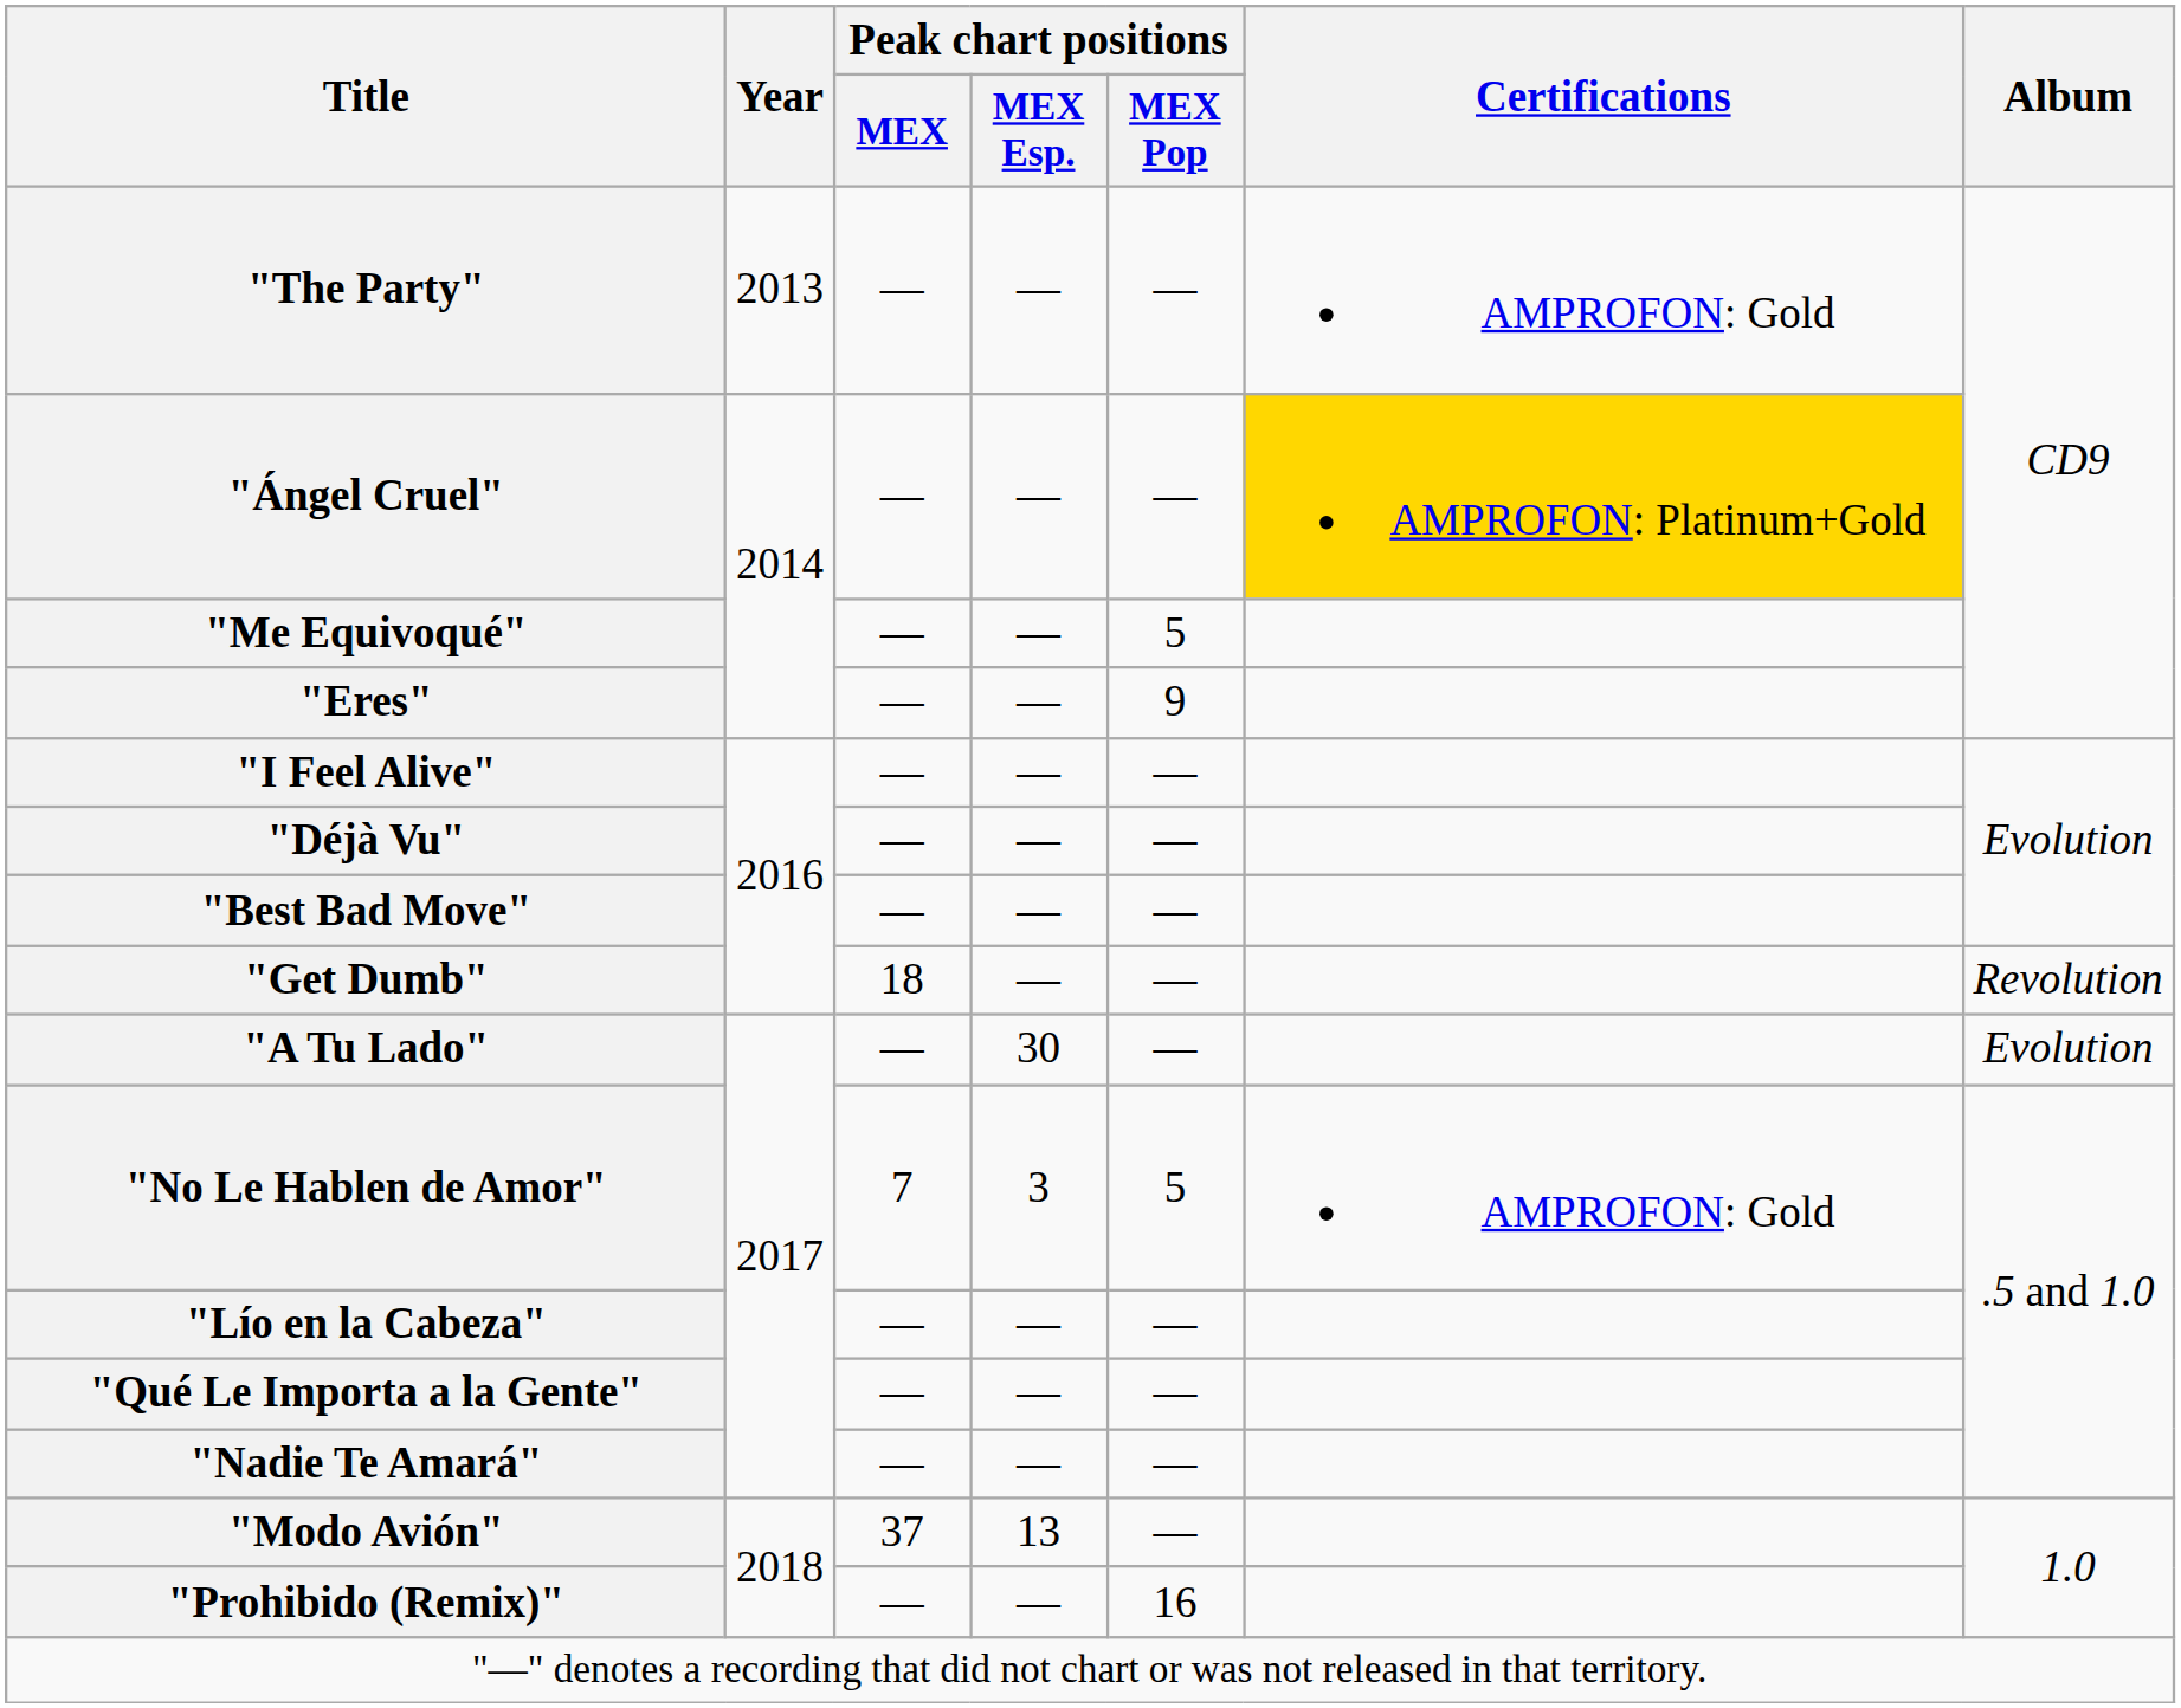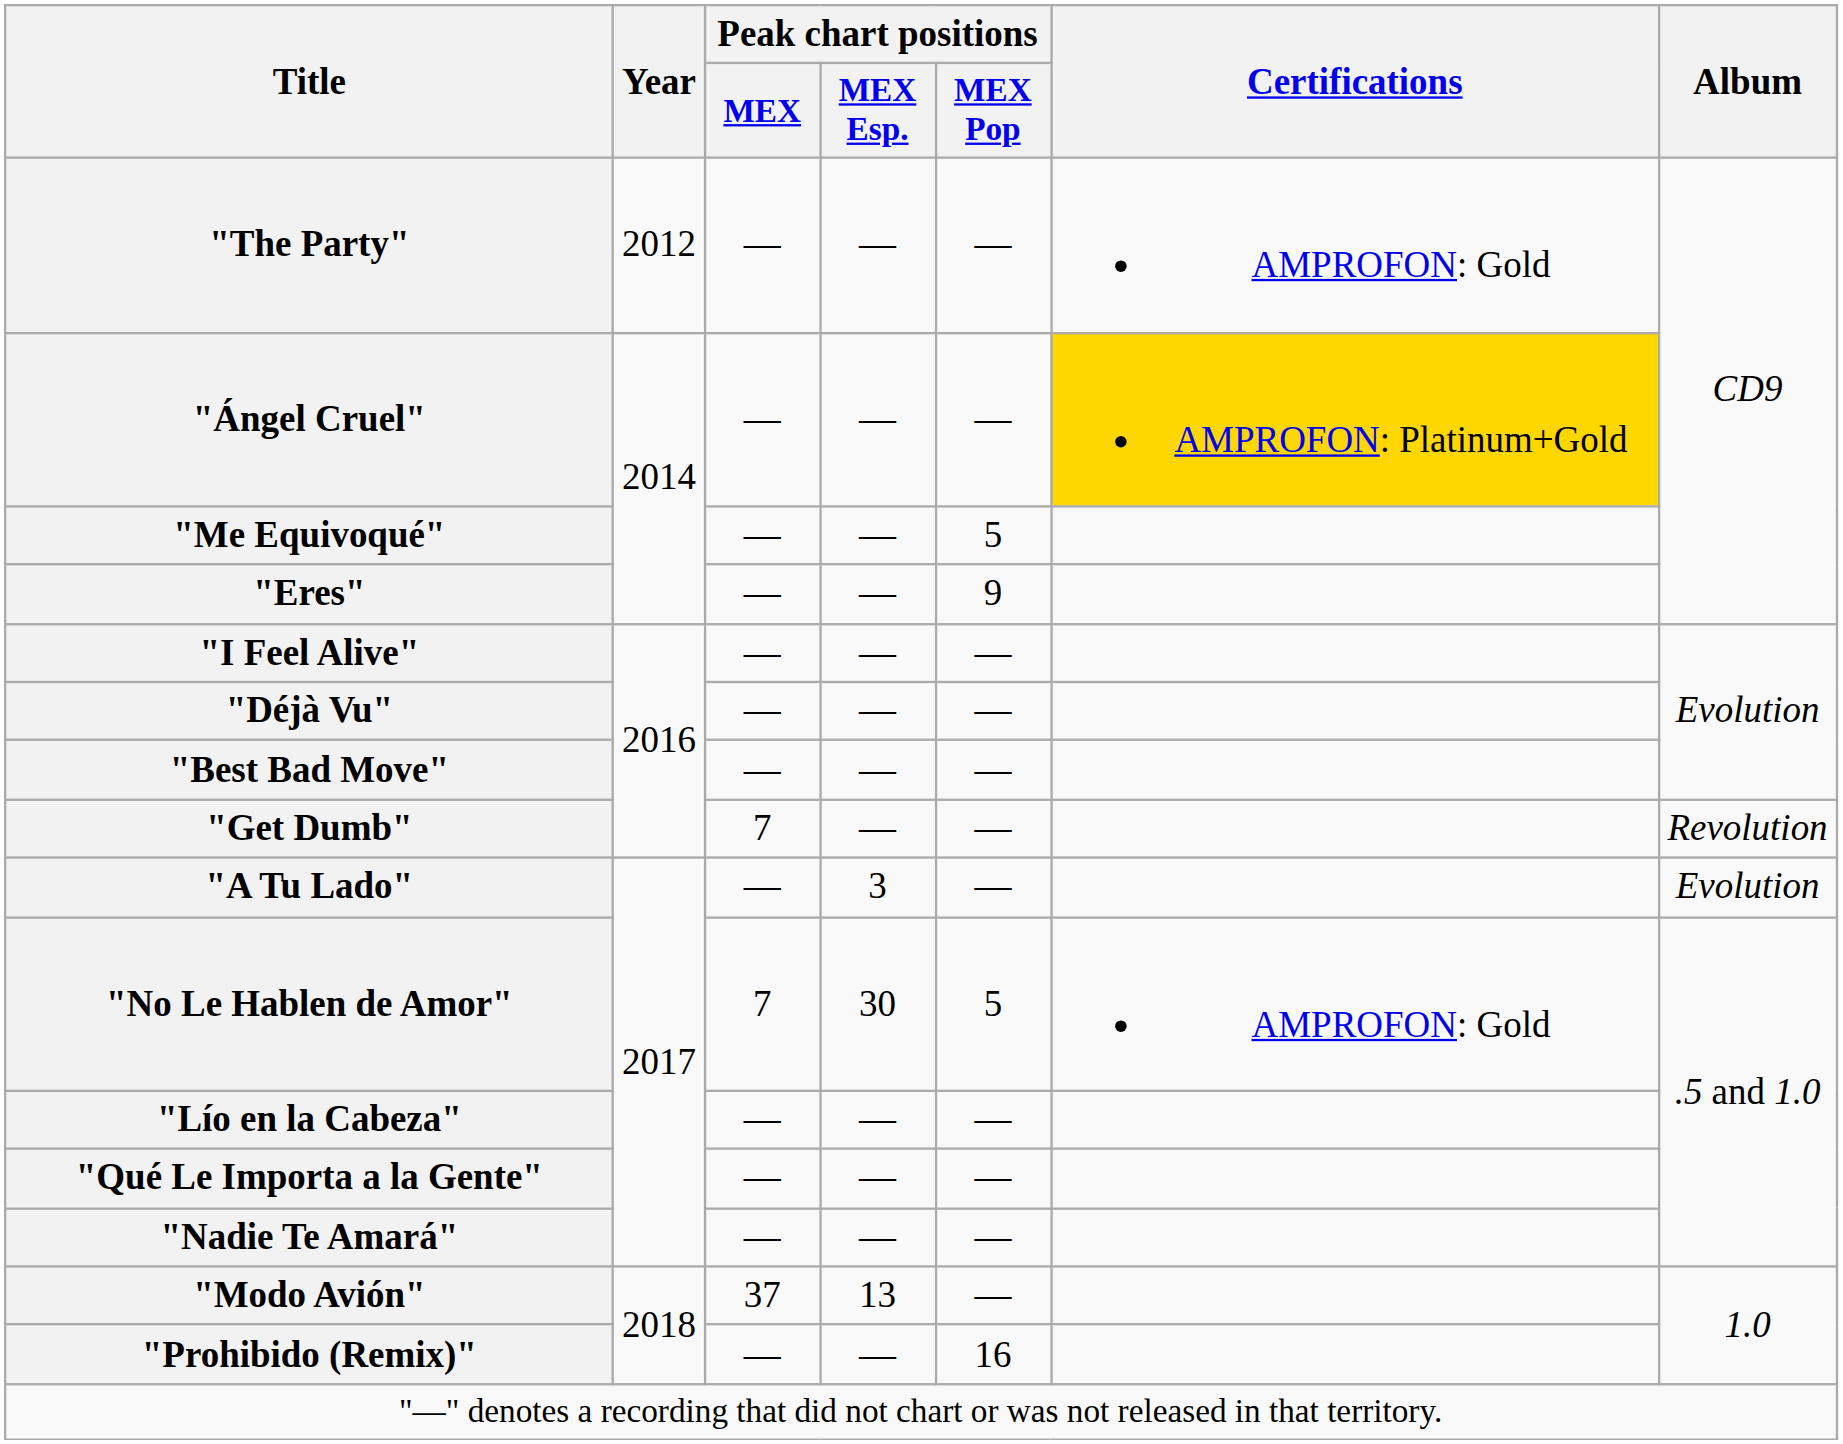"The Party" | Year: 2013 -> 2012
"Get Dumb" | Peak chart positions / MEX: 18 -> 7
"A Tu Lado" | Peak chart positions / MEX Esp.: 30 -> 3
"No Le Hablen de Amor" | Peak chart positions / MEX Esp.: 3 -> 30
